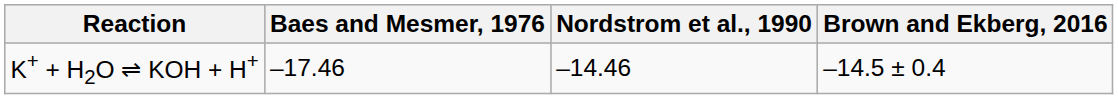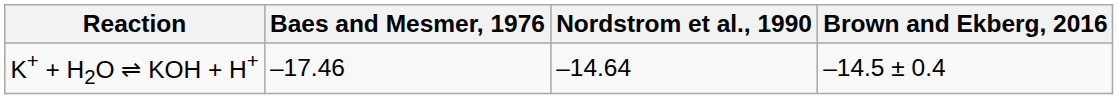K+ + H2O ⇌ KOH + H+ | Nordstrom et al., 1990: –14.46 -> –14.64
